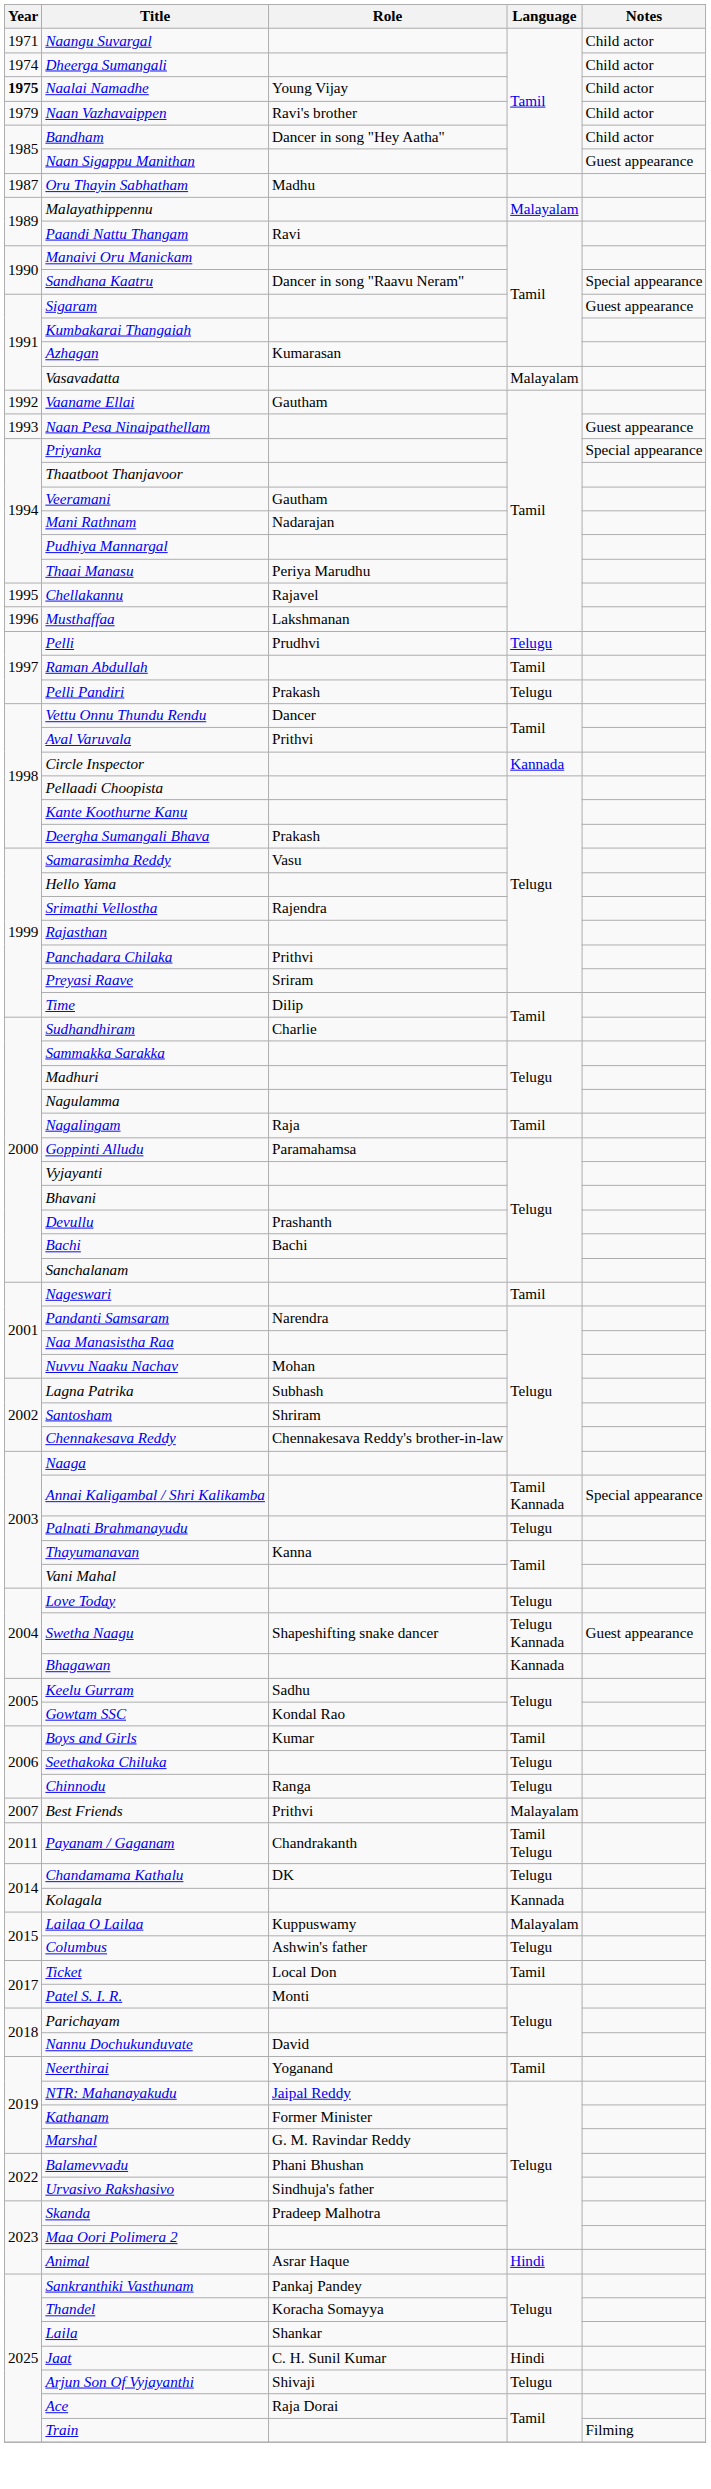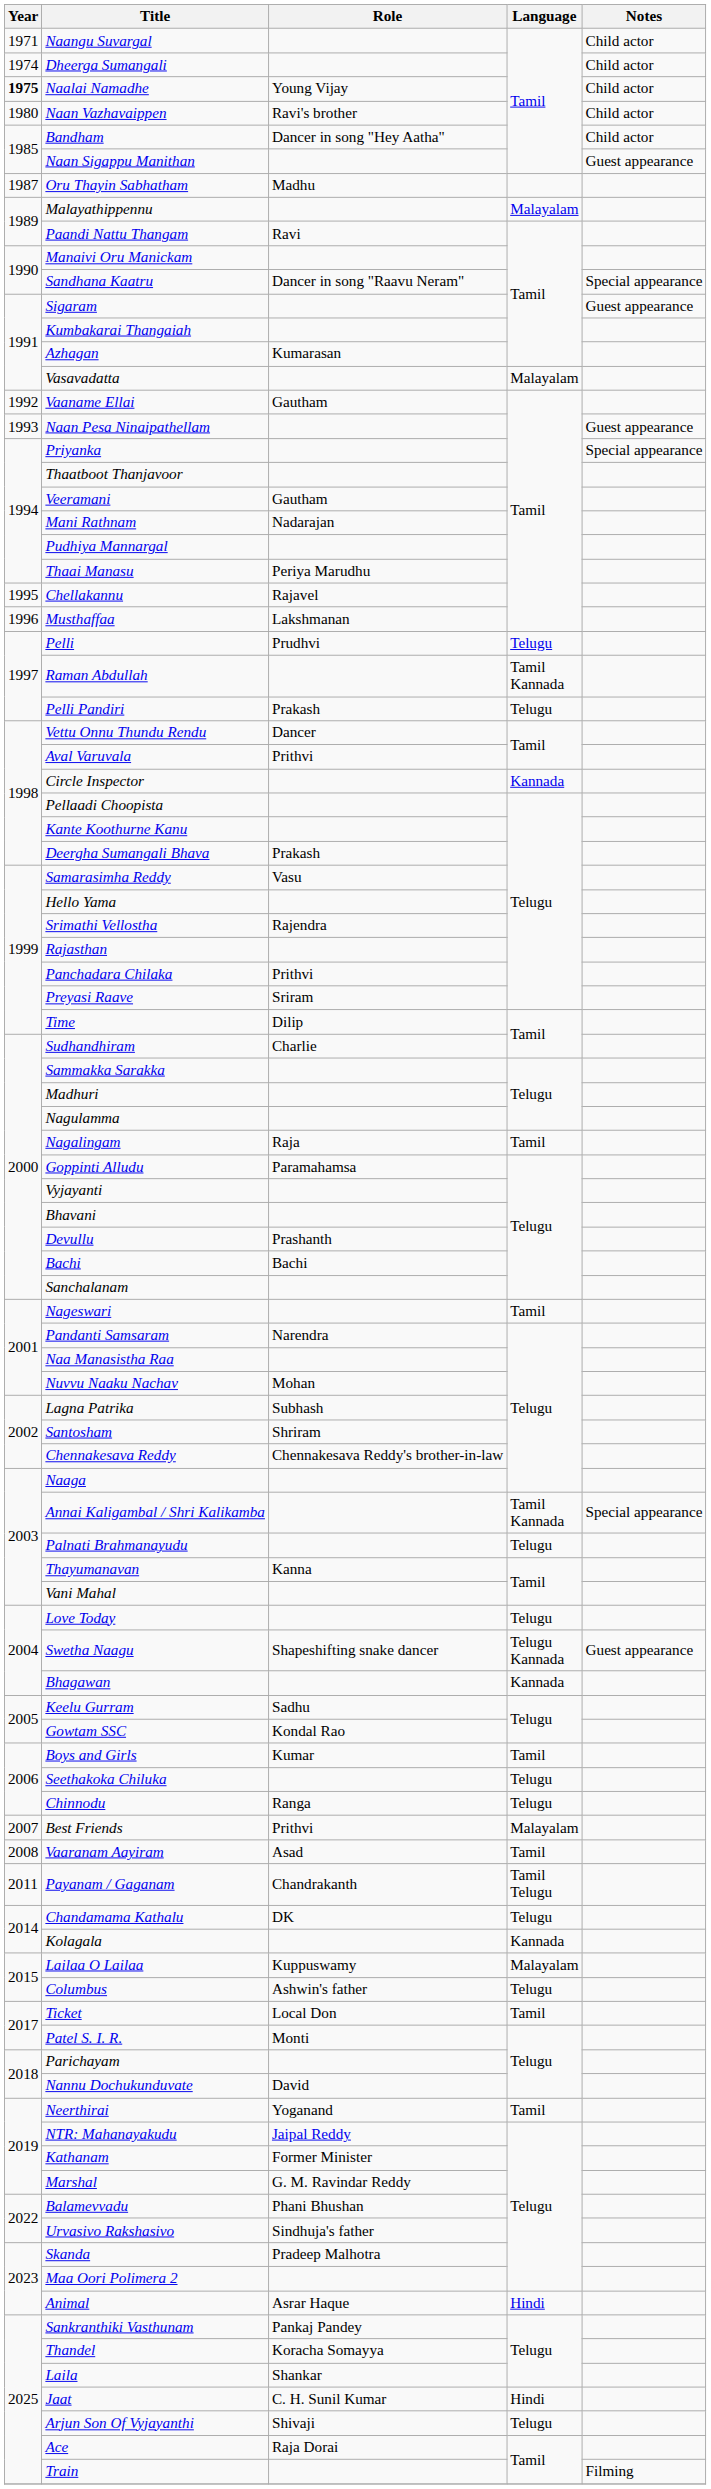Naan Vazhavaippen | Year: 1979 -> 1980
Raman Abdullah | Language: Tamil -> Tamil Kannada
+ row: 2008 | Vaaranam Aayiram | Asad | Tamil
